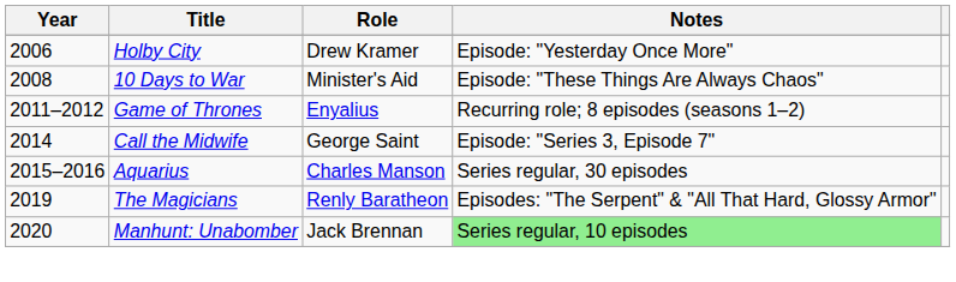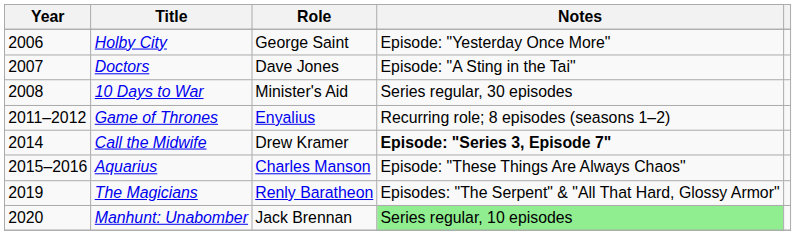Holby City | Role: Drew Kramer -> George Saint
+ row: 2007 | Doctors | Dave Jones | Episode: "A Sting in the Tai"
10 Days to War | Notes: Episode: "These Things Are Always Chaos" -> Series regular, 30 episodes
Call the Midwife | Role: George Saint -> Drew Kramer
Call the Midwife | Notes: normal -> bold
Aquarius | Notes: Series regular, 30 episodes -> Episode: "These Things Are Always Chaos"
